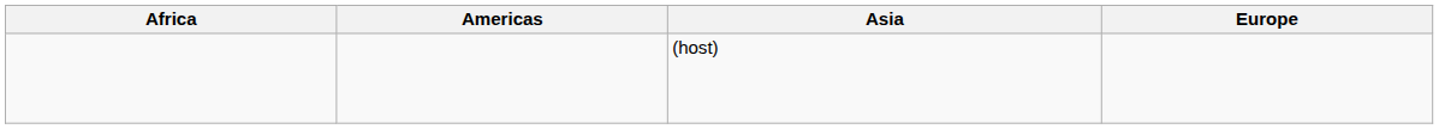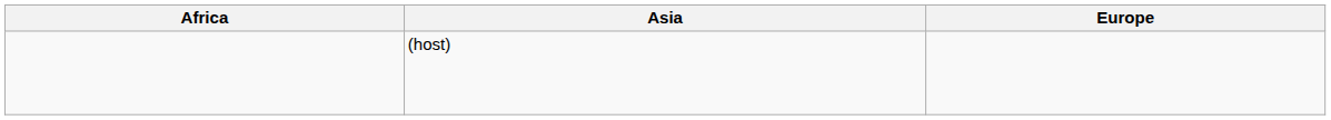- column: Americas
